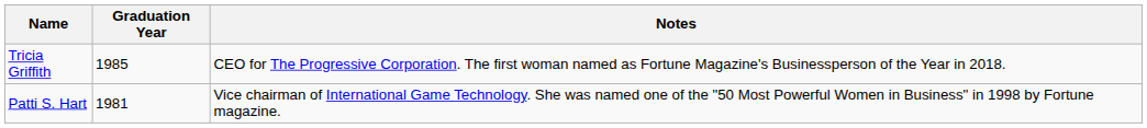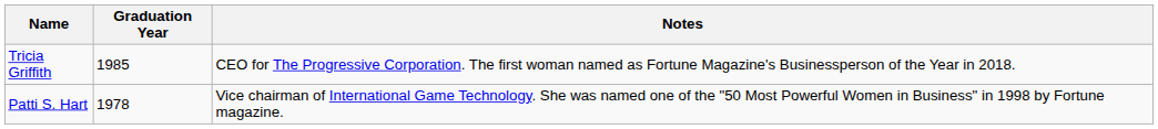Patti S. Hart | Graduation Year: 1981 -> 1978
